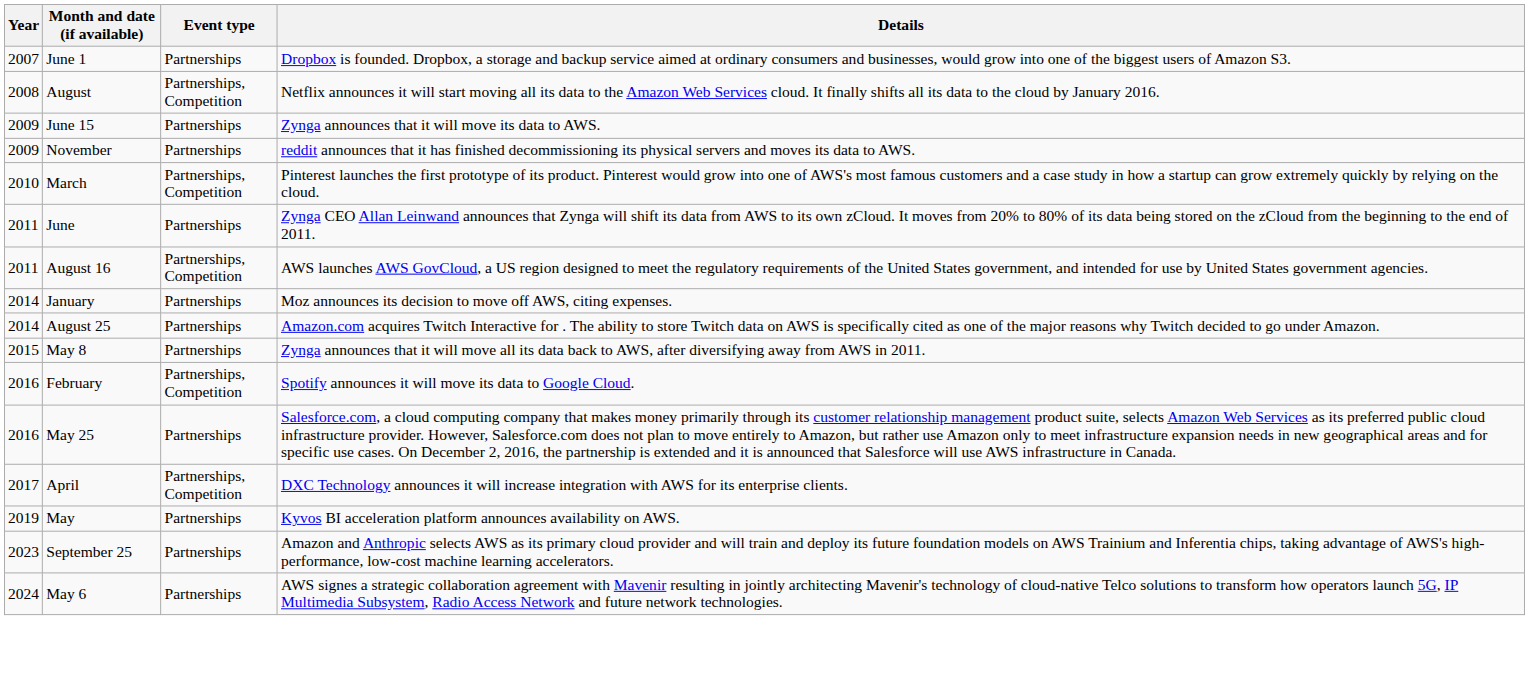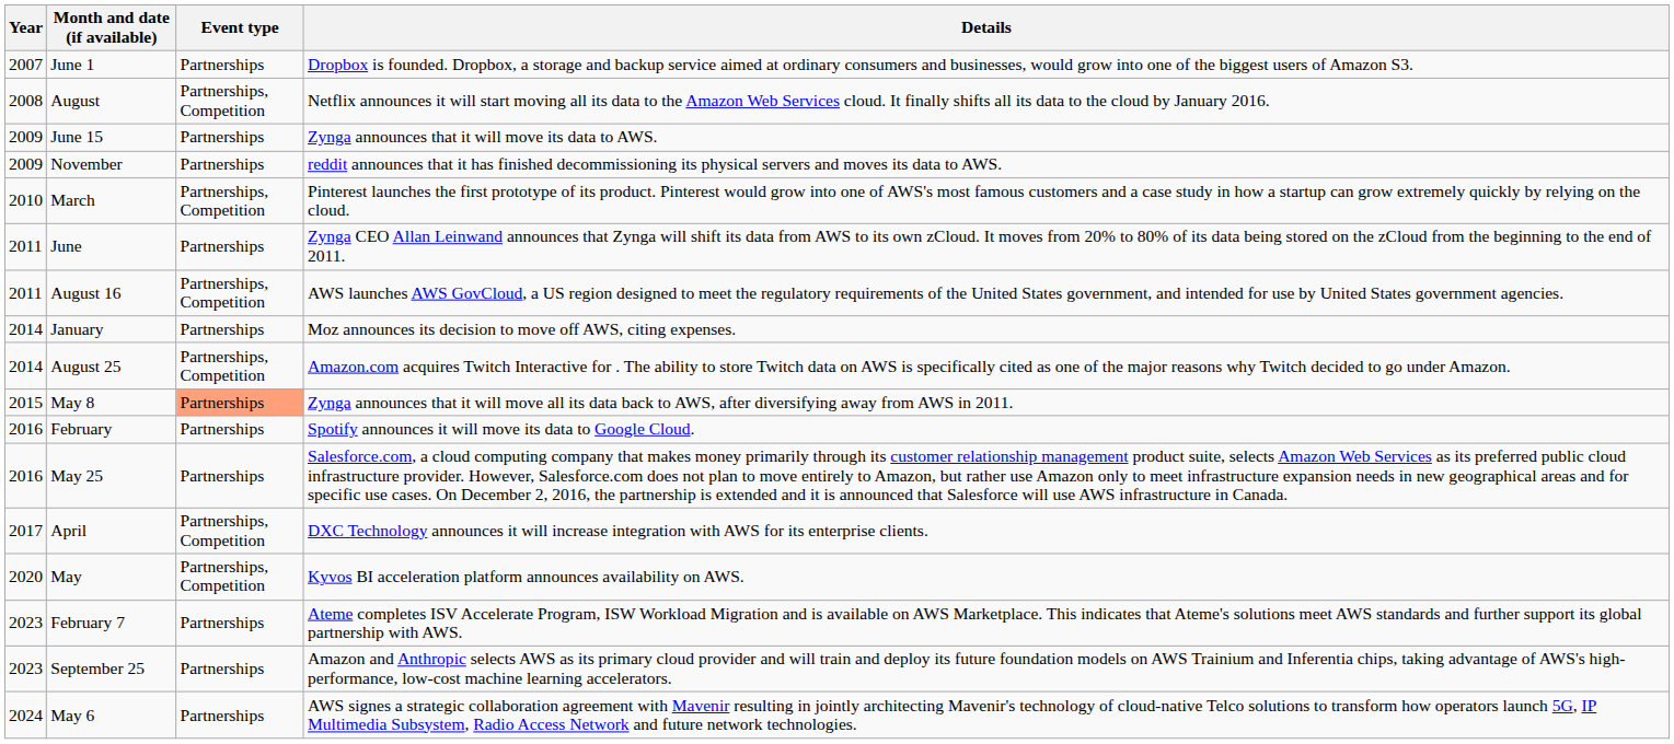August 25 | Event type: Partnerships -> Partnerships, Competition
May 8 | Event type: no background -> lightsalmon background
February | Event type: Partnerships, Competition -> Partnerships
May | Year: 2019 -> 2020
May | Event type: Partnerships -> Partnerships, Competition
+ row: 2023 | February 7 | Partnerships | Ateme completes ISV Accelerate Program, ISW Workload Migration and is available on AWS Marketplace. This indicates that Ateme's solutions meet AWS standards and further support its global partnership with AWS.
